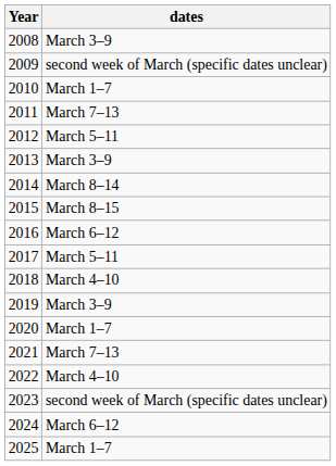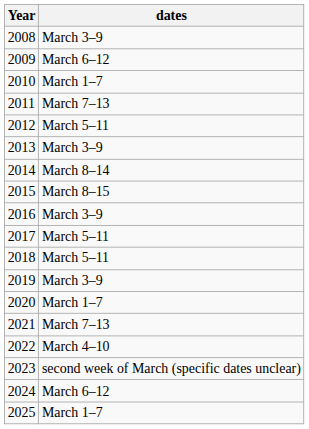2009 | dates: second week of March (specific dates unclear) -> March 6–12
2016 | dates: March 6–12 -> March 3–9
2018 | dates: March 4–10 -> March 5–11
